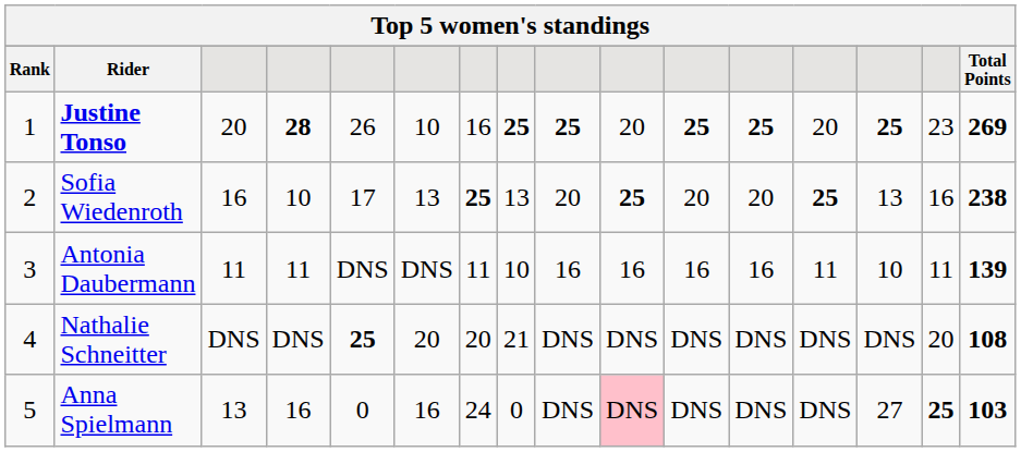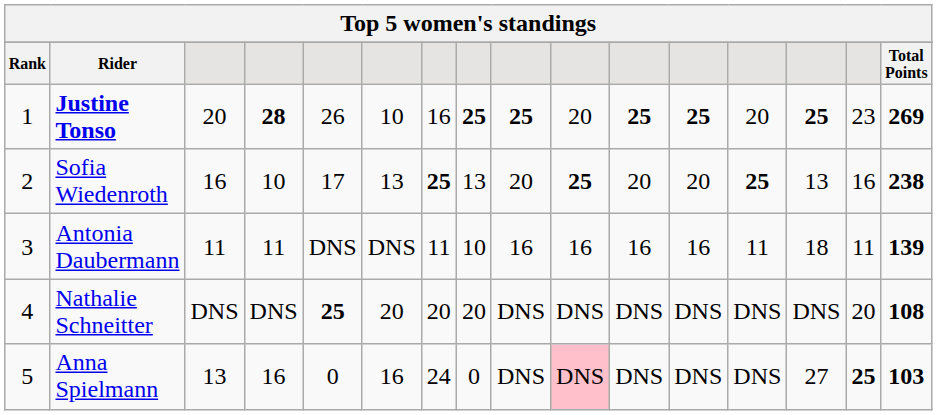Antonia Daubermann | column 14: 10 -> 18
Nathalie Schneitter | column 8: 21 -> 20
